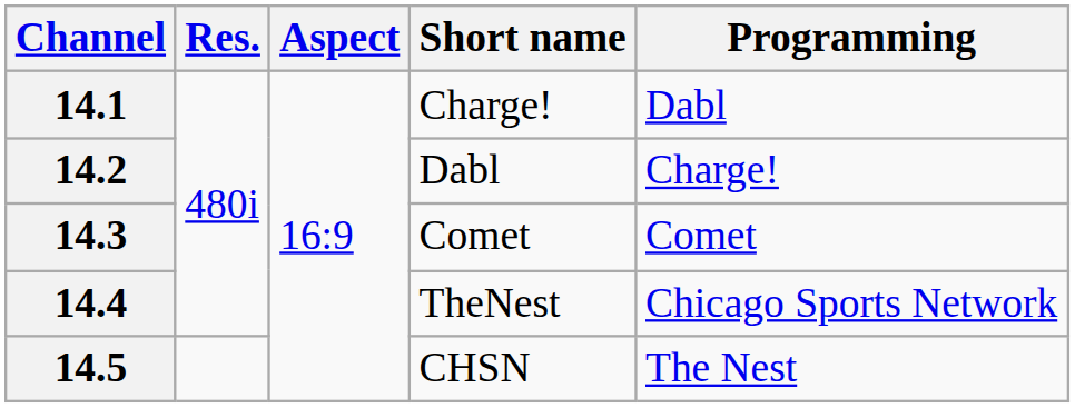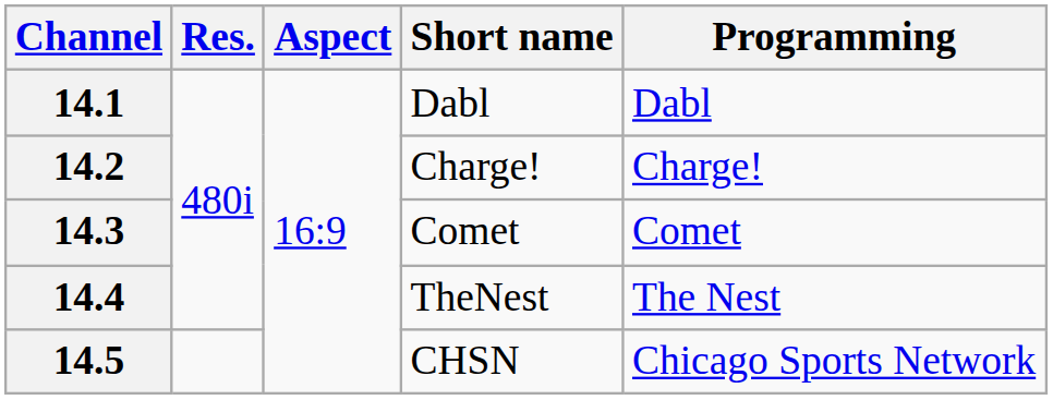14.1 | Short name: Charge! -> Dabl
14.2 | Short name: Dabl -> Charge!
14.4 | Programming: Chicago Sports Network -> The Nest
14.5 | Programming: The Nest -> Chicago Sports Network
